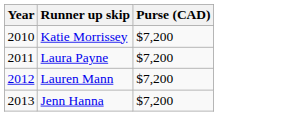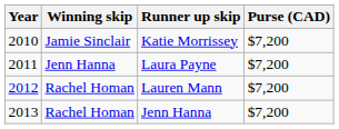+ column: Winning skip | Jamie Sinclair | Jenn Hanna | Rachel Homan | Rachel Homan
